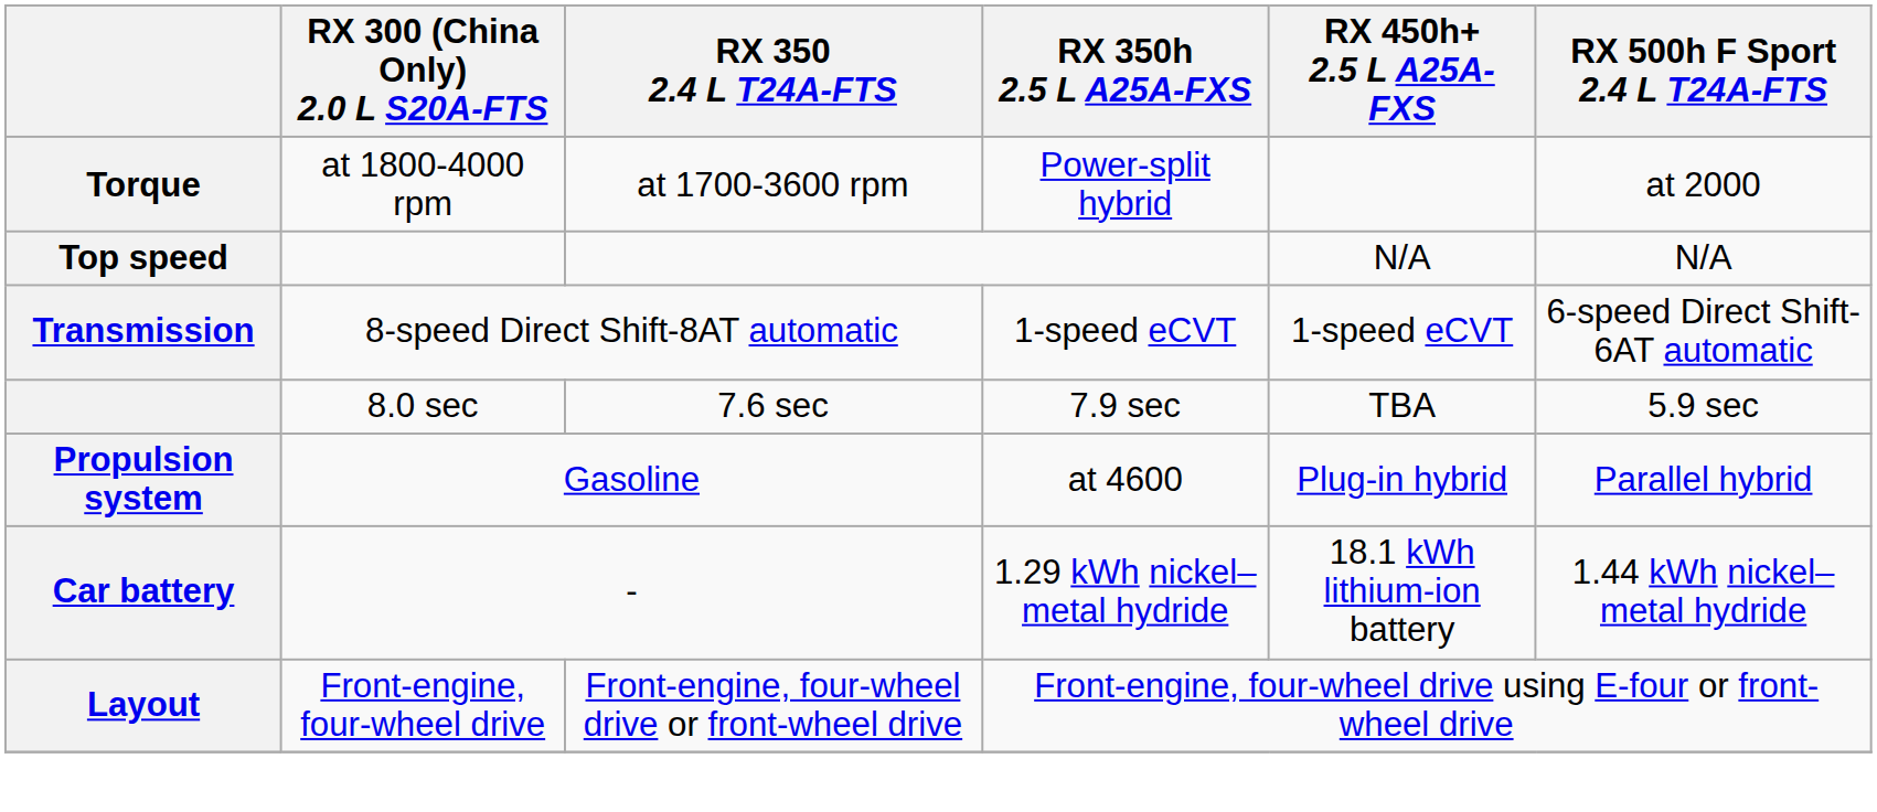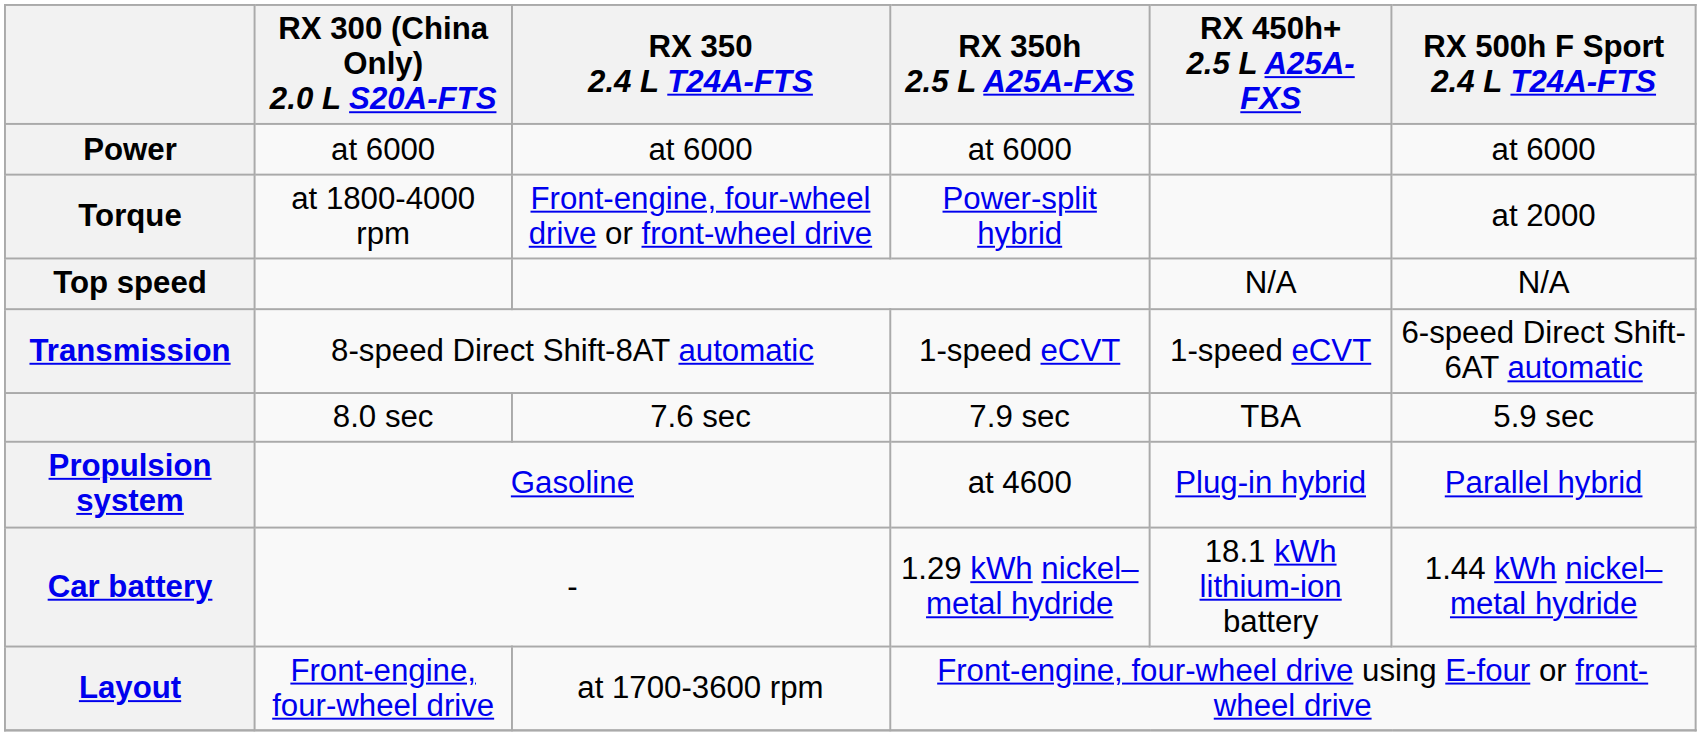+ row: Power | at 6000 | at 6000 | at 6000 | at 6000
Torque | RX 350 2.4 L T24A-FTS: at 1700-3600 rpm -> Front-engine, four-wheel drive or front-wheel drive
Layout | RX 350 2.4 L T24A-FTS: Front-engine, four-wheel drive or front-wheel drive -> at 1700-3600 rpm
